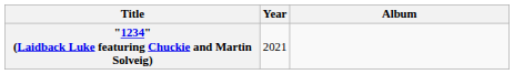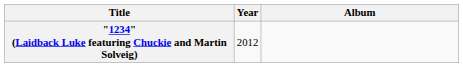"1234" (Laidback Luke featuring Chuckie and Martin Solveig) | Year: 2021 -> 2012
